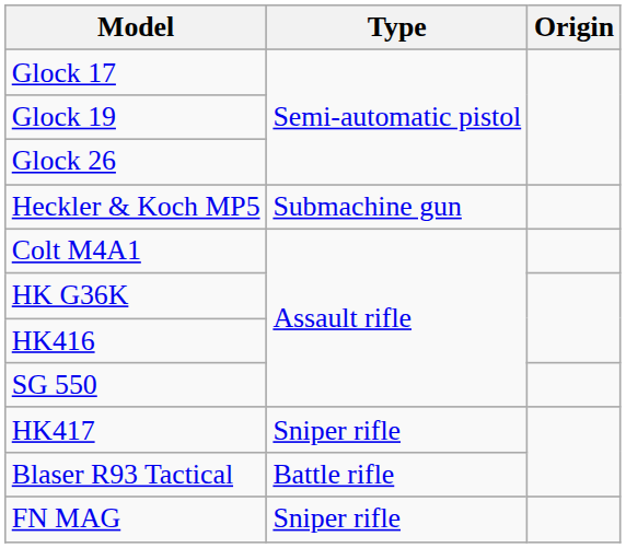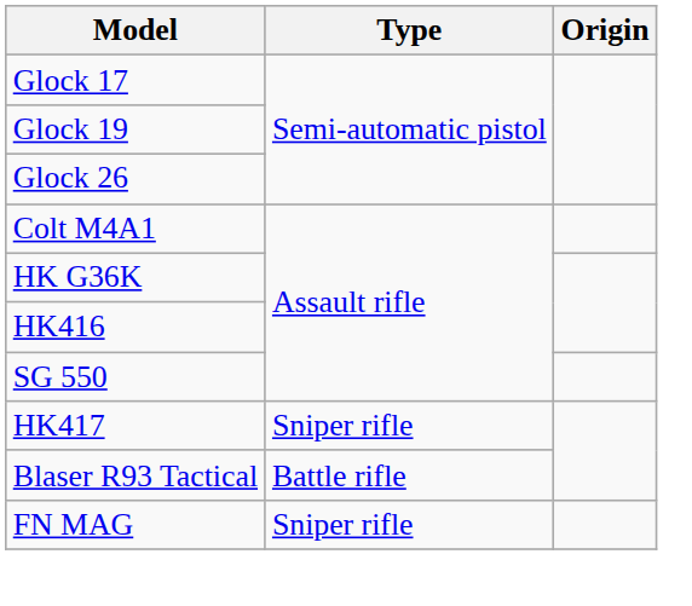- row: Heckler & Koch MP5 | Submachine gun
